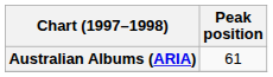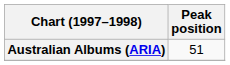Australian Albums (ARIA) | Peak position: 61 -> 51
